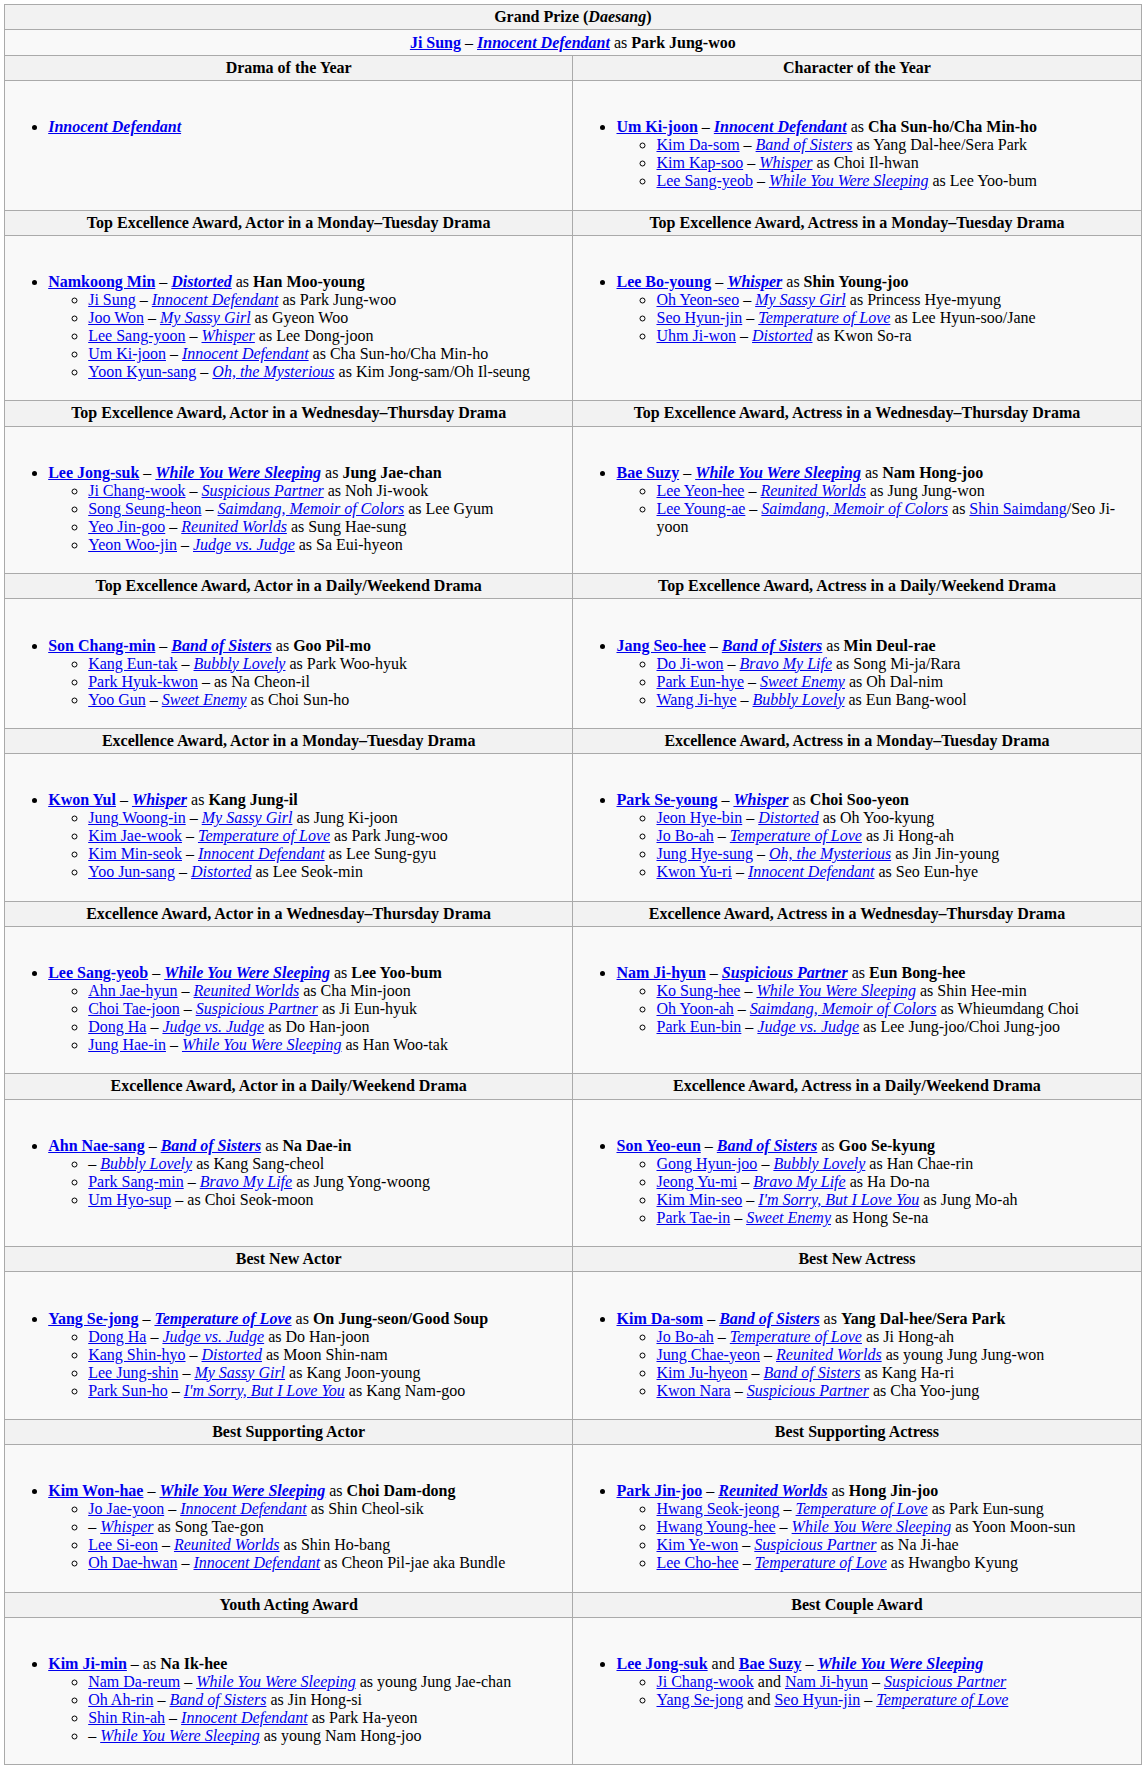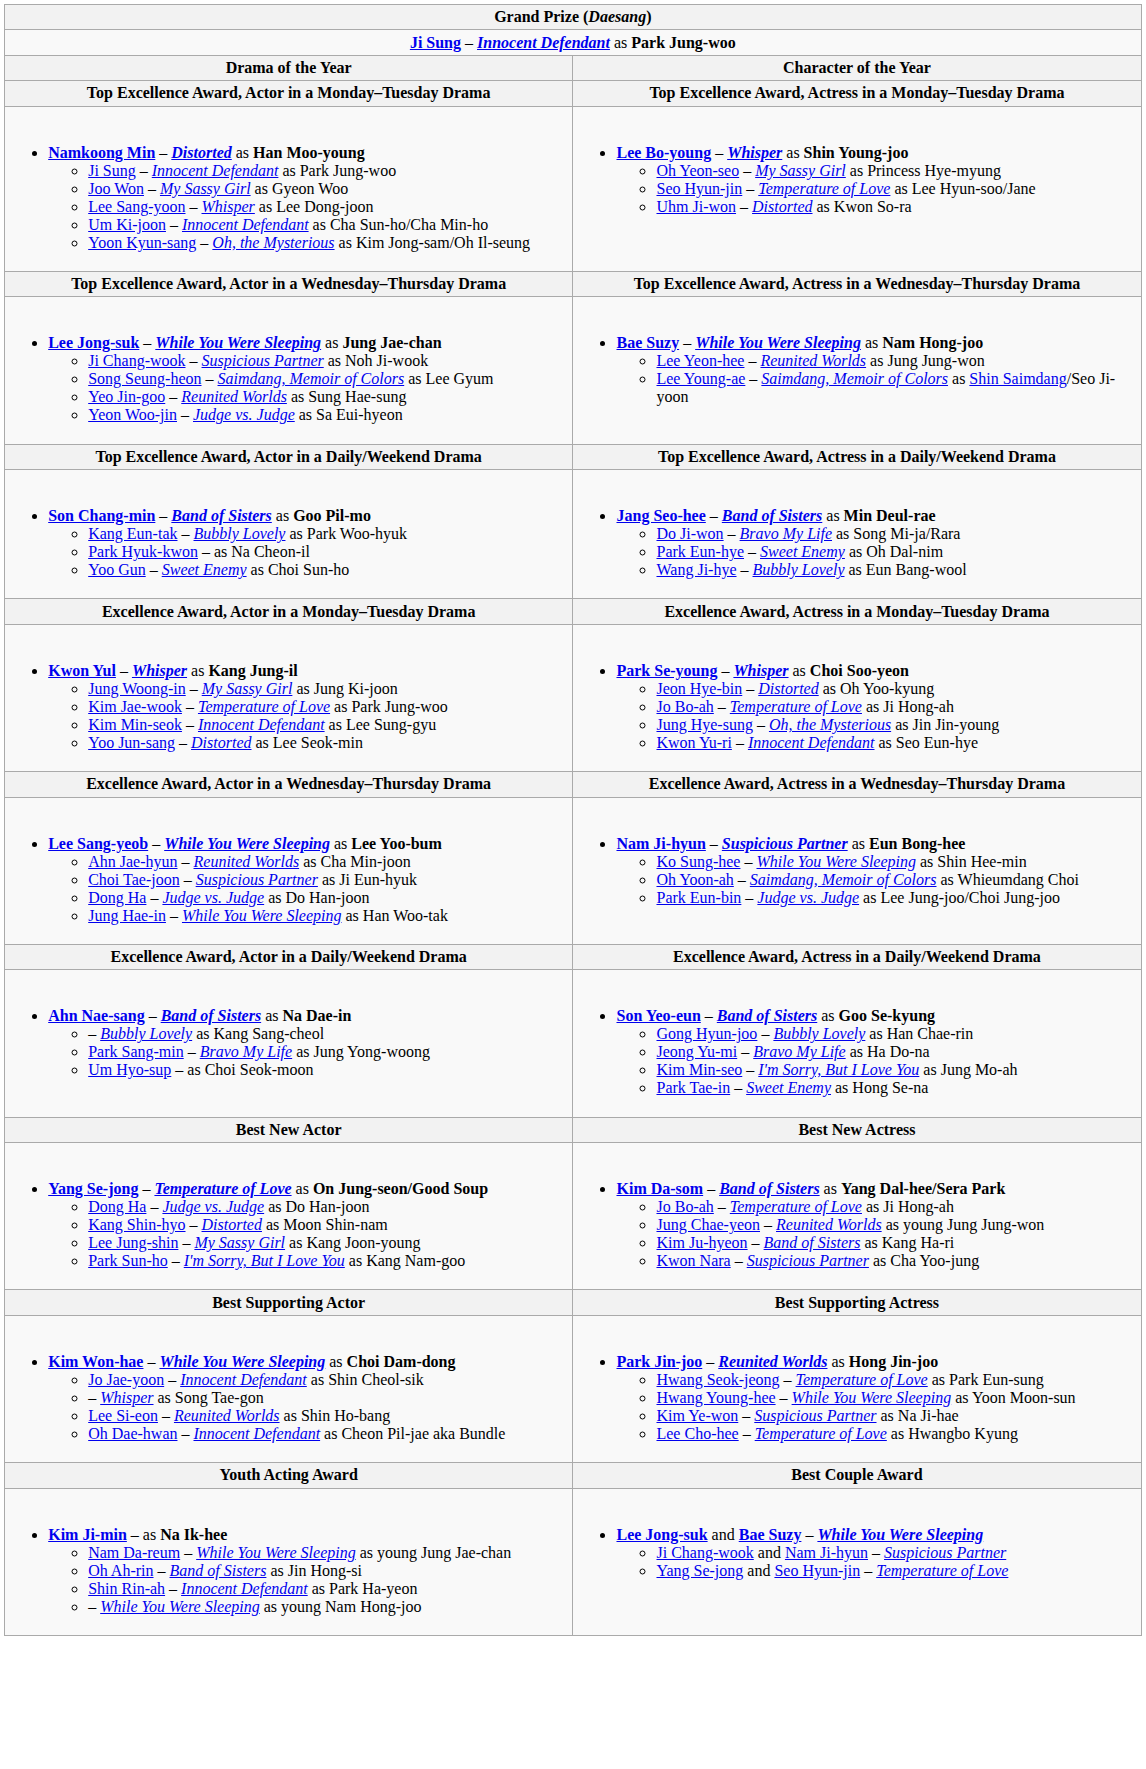- row: Innocent Defendant | Um Ki-joon – Innocent Defendant as Cha Sun-ho/Cha Min-ho Kim Da-som – Band of Sisters as Yang Dal-hee/Sera Park Kim Kap-soo – Whisper as Choi Il-hwan Lee Sang-yeob – While You Were Sleeping as Lee Yoo-bum
